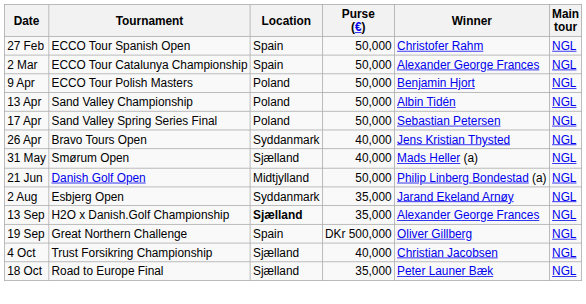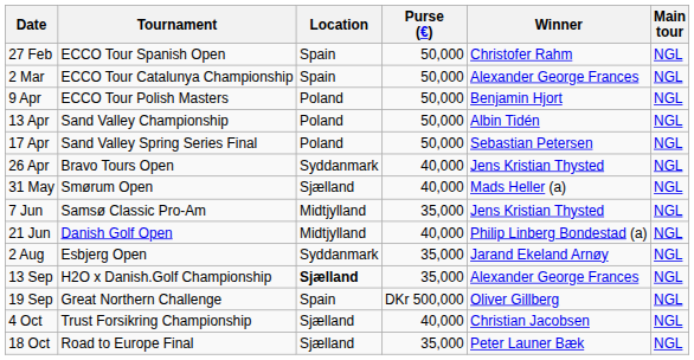+ row: 7 Jun | Samsø Classic Pro-Am | Midtjylland | 35,000 | Jens Kristian Thysted | NGL
21 Jun | Purse (€): 50,000 -> 40,000
